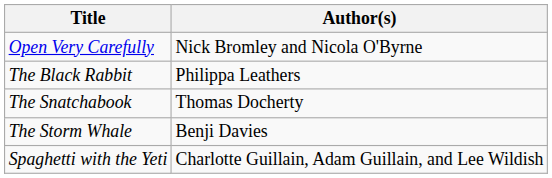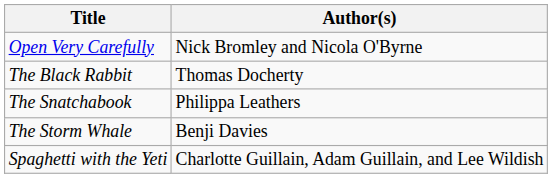The Black Rabbit | Author(s): Philippa Leathers -> Thomas Docherty
The Snatchabook | Author(s): Thomas Docherty -> Philippa Leathers
